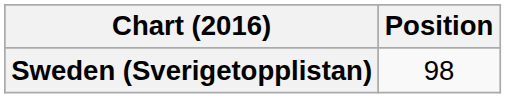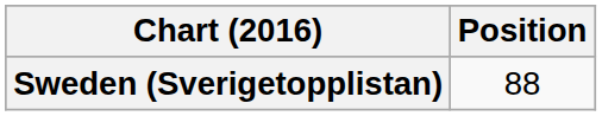Sweden (Sverigetopplistan) | Position: 98 -> 88
